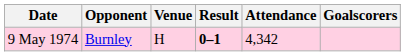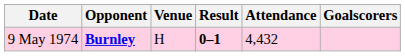9 May 1974 | Opponent: normal -> bold
9 May 1974 | Attendance: 4,342 -> 4,432
